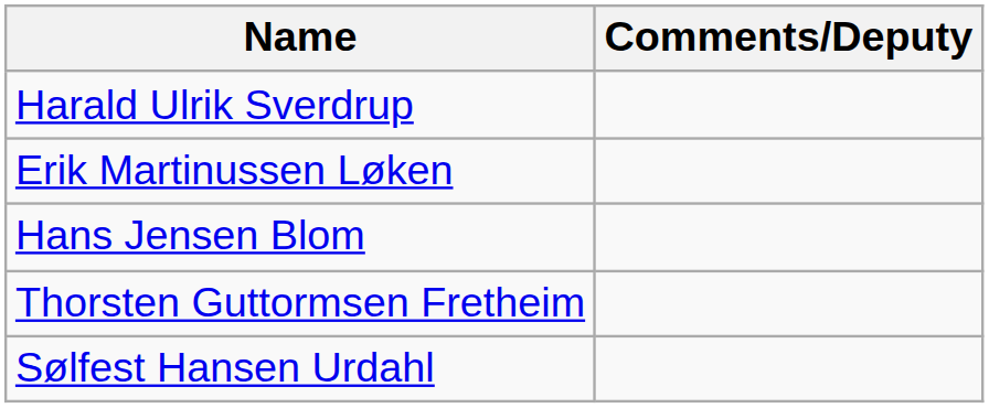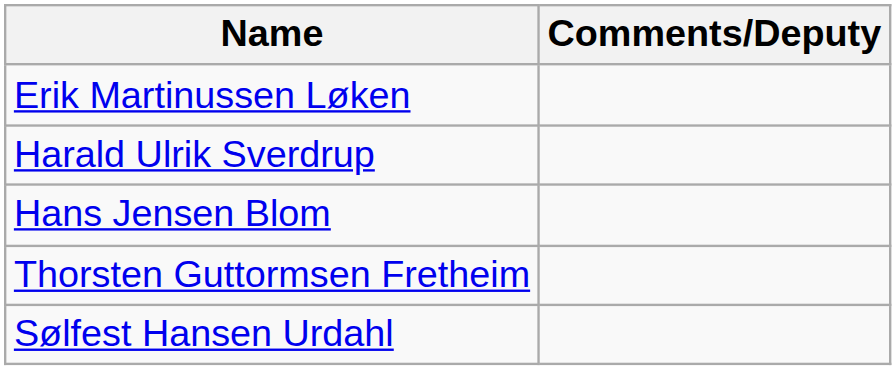rows swapped: Harald Ulrik Sverdrup <-> Erik Martinussen Løken
